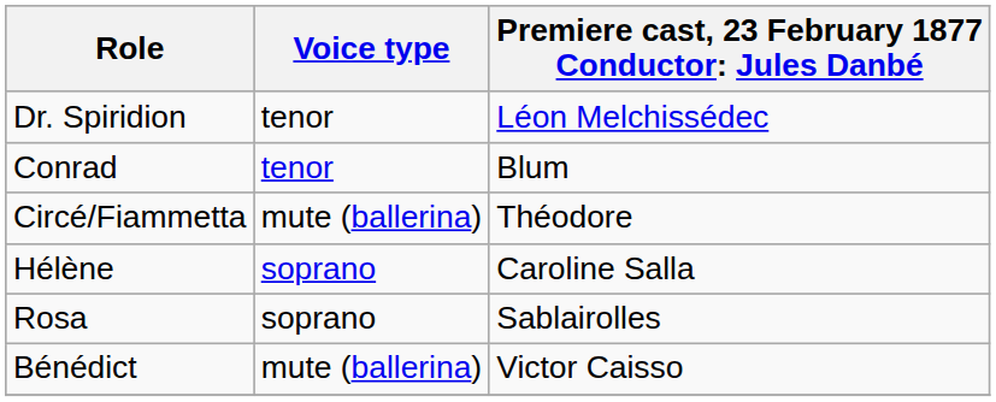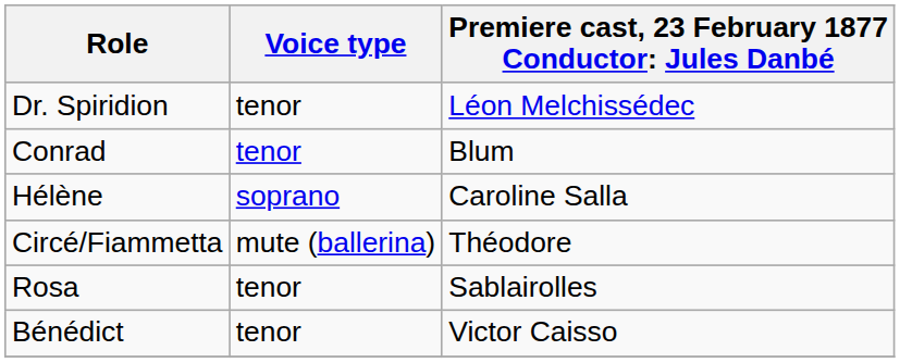rows swapped: Circé/Fiammetta <-> Hélène
Rosa | Voice type: soprano -> tenor
Bénédict | Voice type: mute (ballerina) -> tenor
